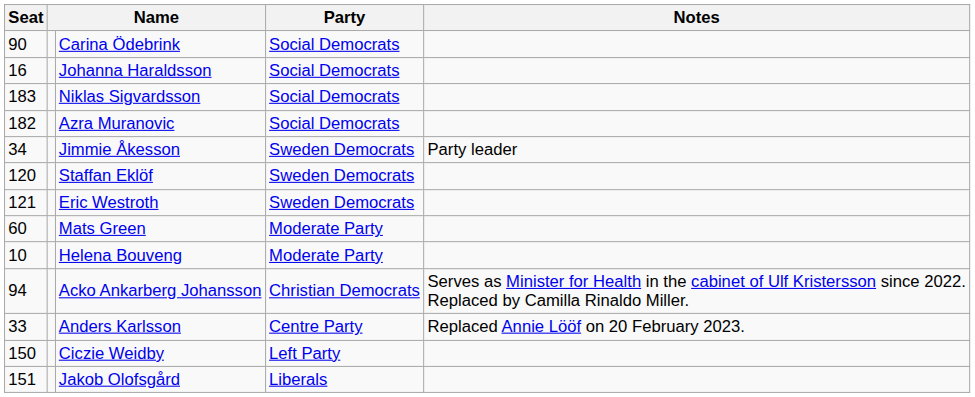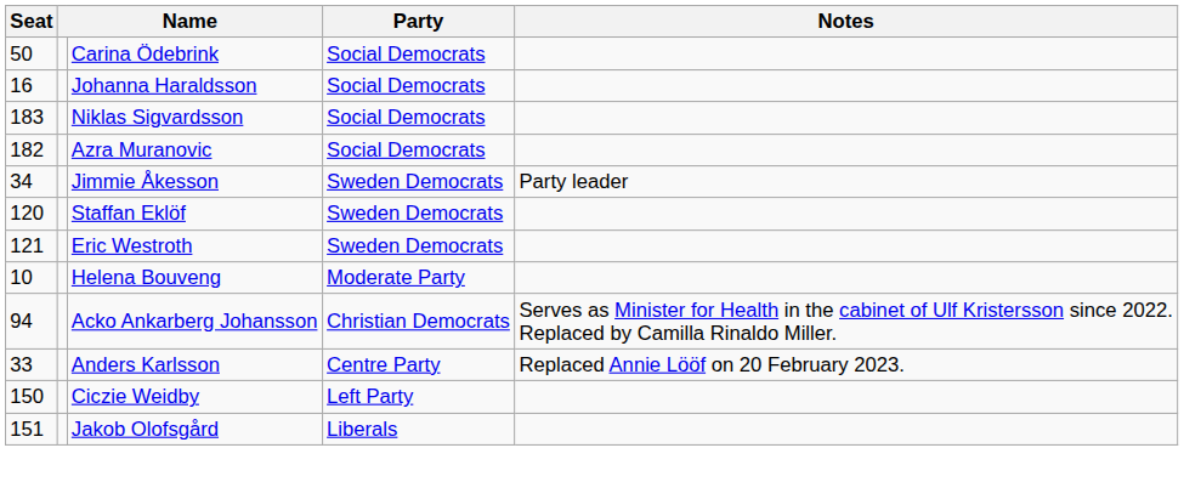Carina Ödebrink | Seat: 90 -> 50
- row: 60 | Mats Green | Moderate Party
